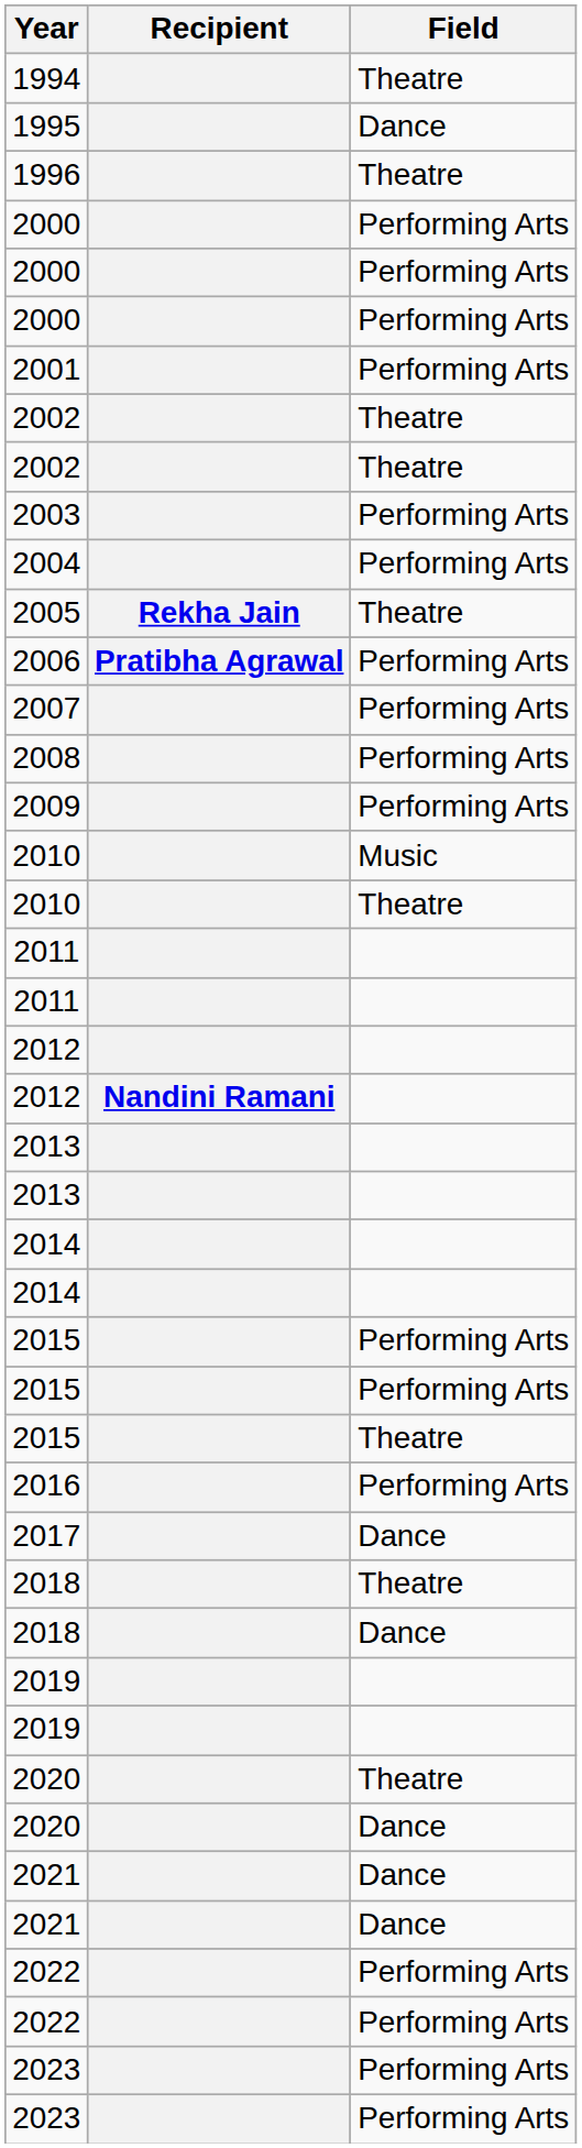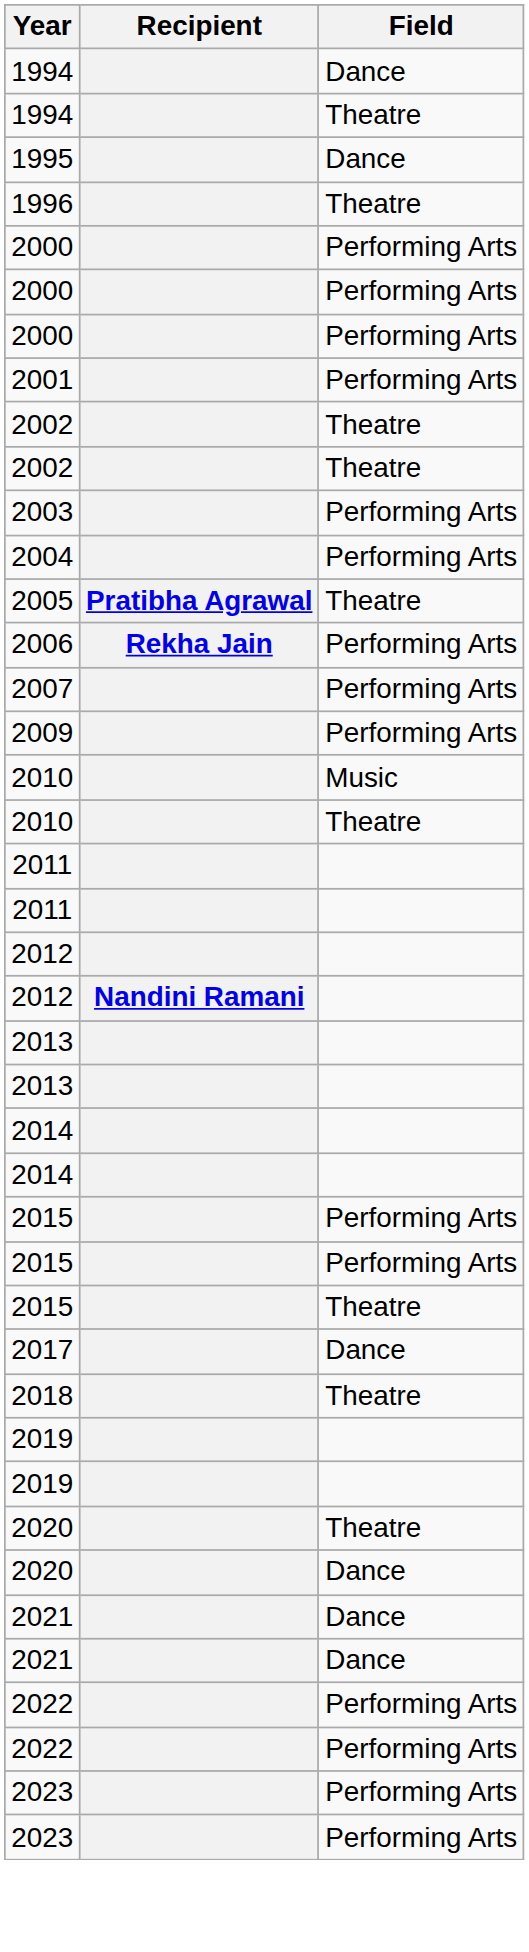+ row: 1994 | Dance
2005 | Recipient: Rekha Jain -> Pratibha Agrawal
2006 | Recipient: Pratibha Agrawal -> Rekha Jain
- row: 2008 | Performing Arts
- row: 2016 | Performing Arts
- row: 2018 | Dance
